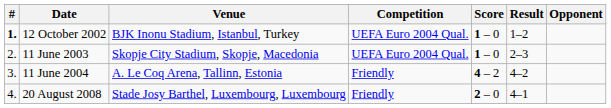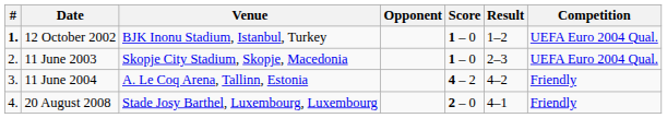columns swapped: Opponent <-> Competition
